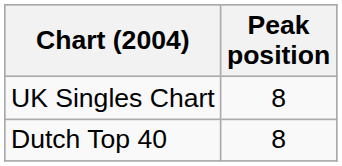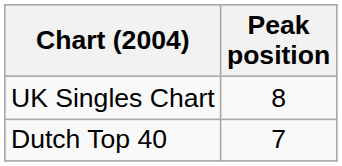Dutch Top 40 | Peak position: 8 -> 7
